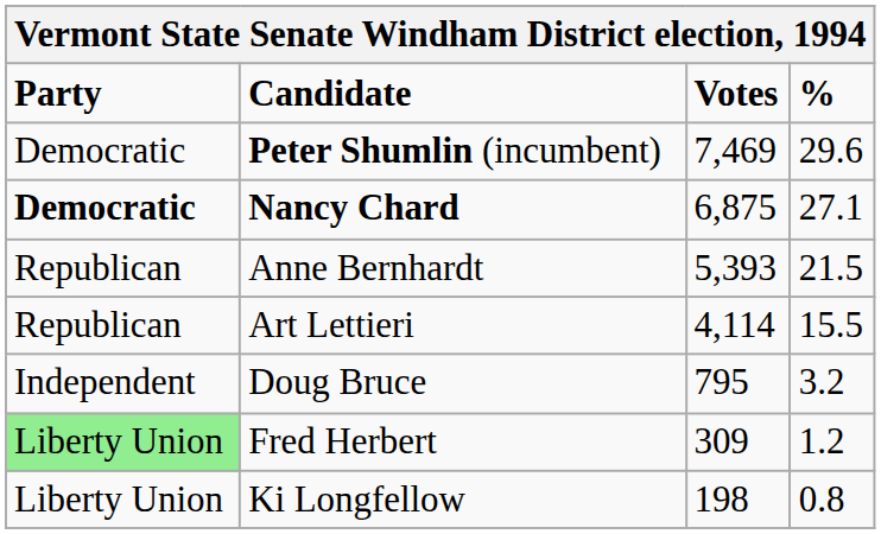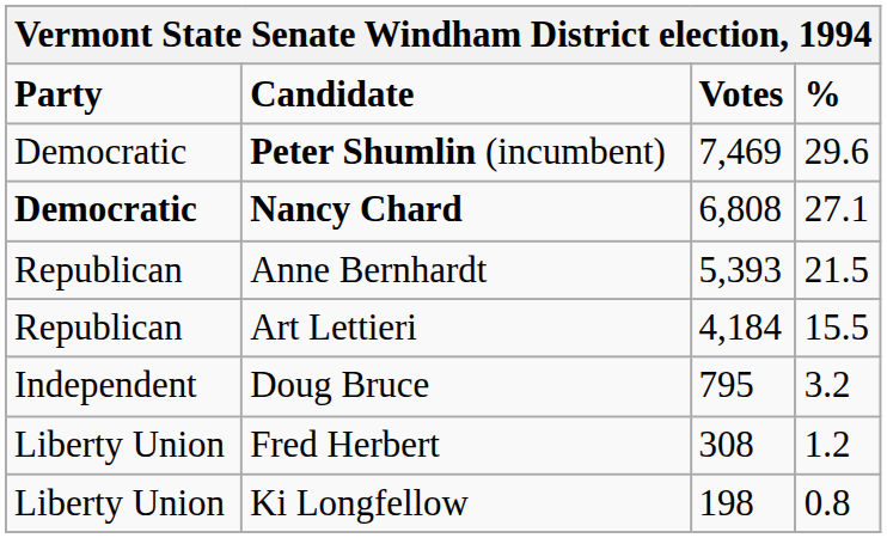Nancy Chard | Votes: 6,875 -> 6,808
Art Lettieri | Votes: 4,114 -> 4,184
Fred Herbert | Party: lightgreen background -> no background
Fred Herbert | Votes: 309 -> 308
